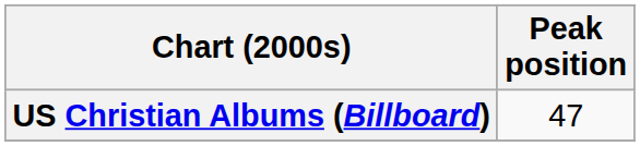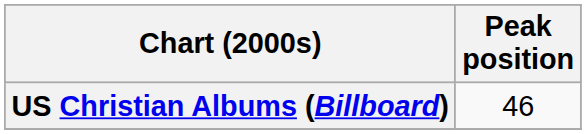US Christian Albums (Billboard) | Peak position: 47 -> 46
